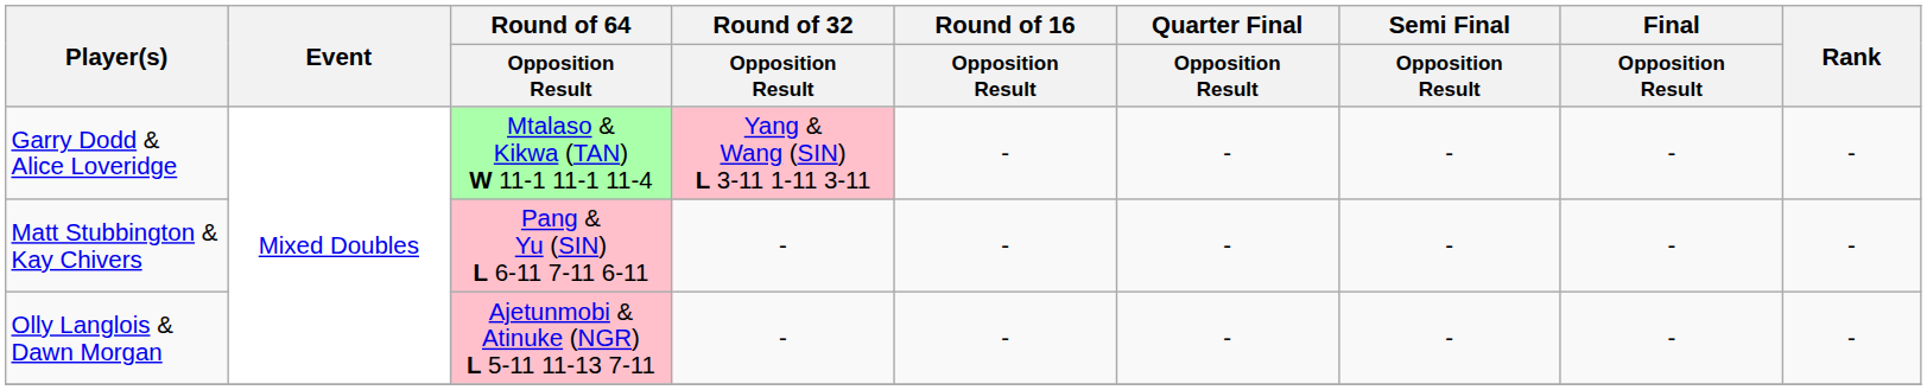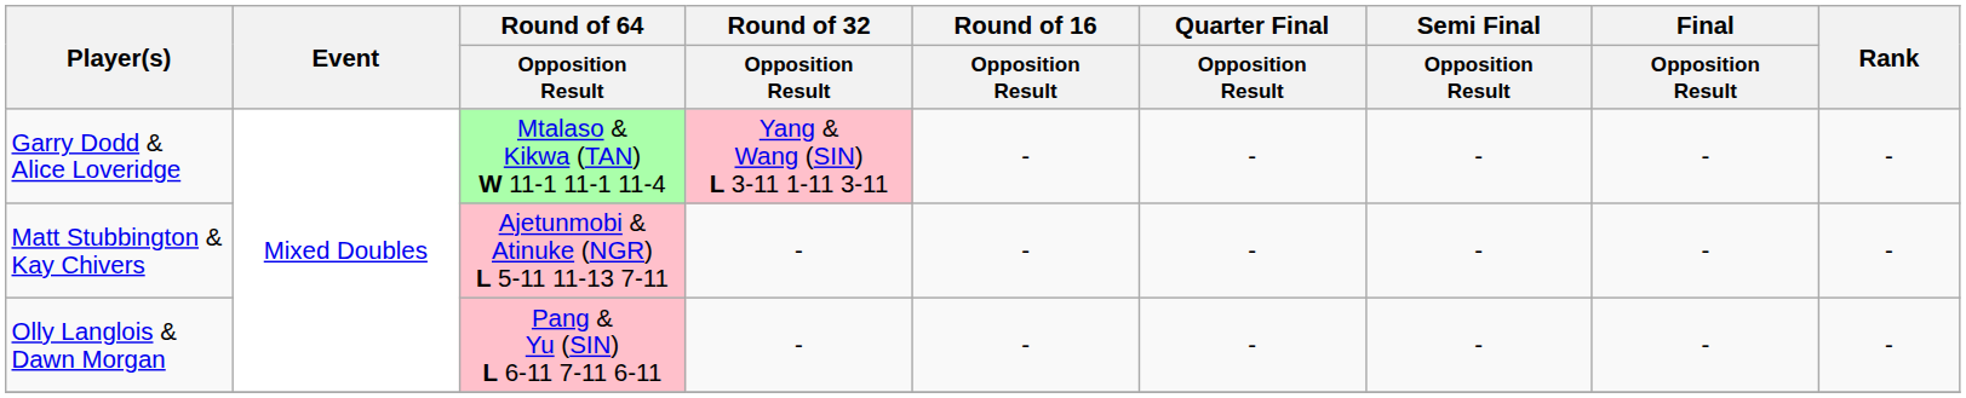Matt Stubbington & Kay Chivers | Round of 64 / Opposition Result: Pang & Yu (SIN) L 6-11 7-11 6-11 -> Ajetunmobi & Atinuke (NGR) L 5-11 11-13 7-11
Olly Langlois & Dawn Morgan | Round of 64 / Opposition Result: Ajetunmobi & Atinuke (NGR) L 5-11 11-13 7-11 -> Pang & Yu (SIN) L 6-11 7-11 6-11
